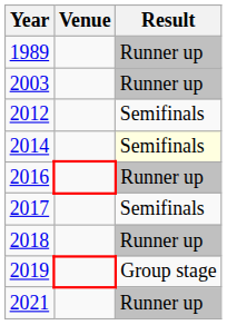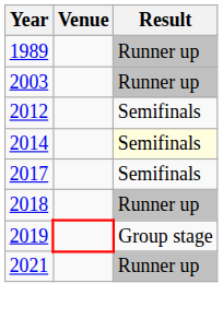- row: 2016 | Runner up
